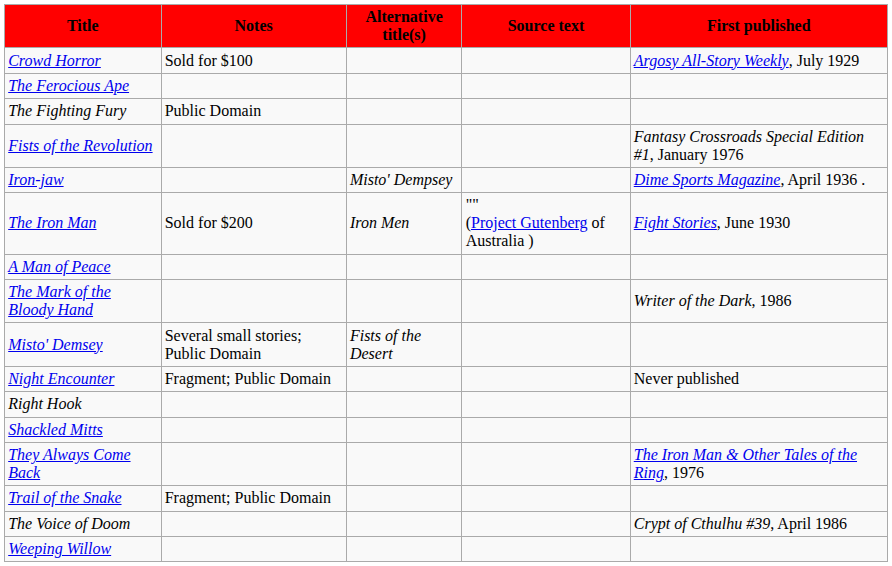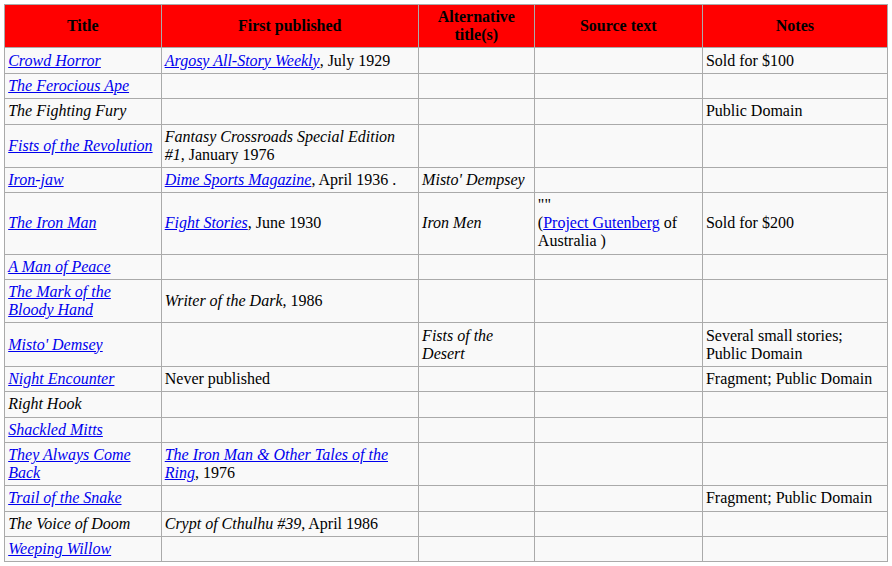columns swapped: First published <-> Notes
